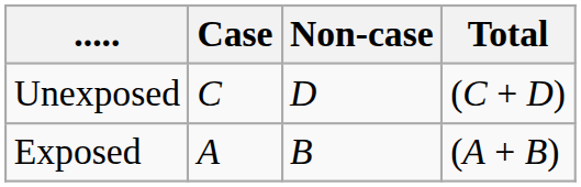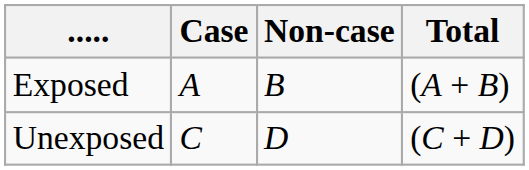rows swapped: Exposed <-> Unexposed
